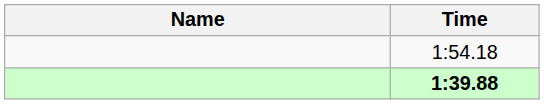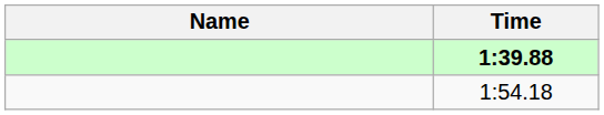rows swapped: 1:39.88 <-> 1:54.18
